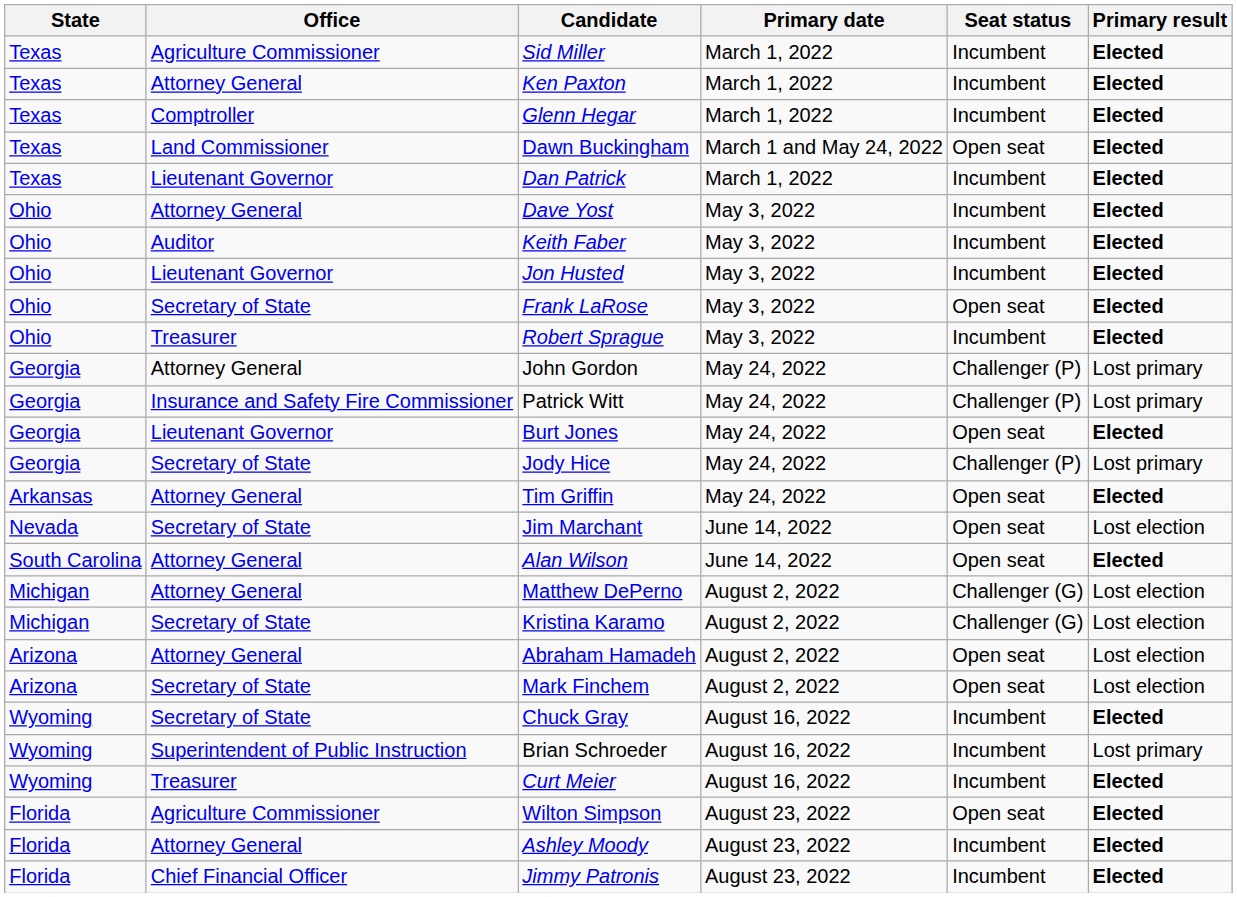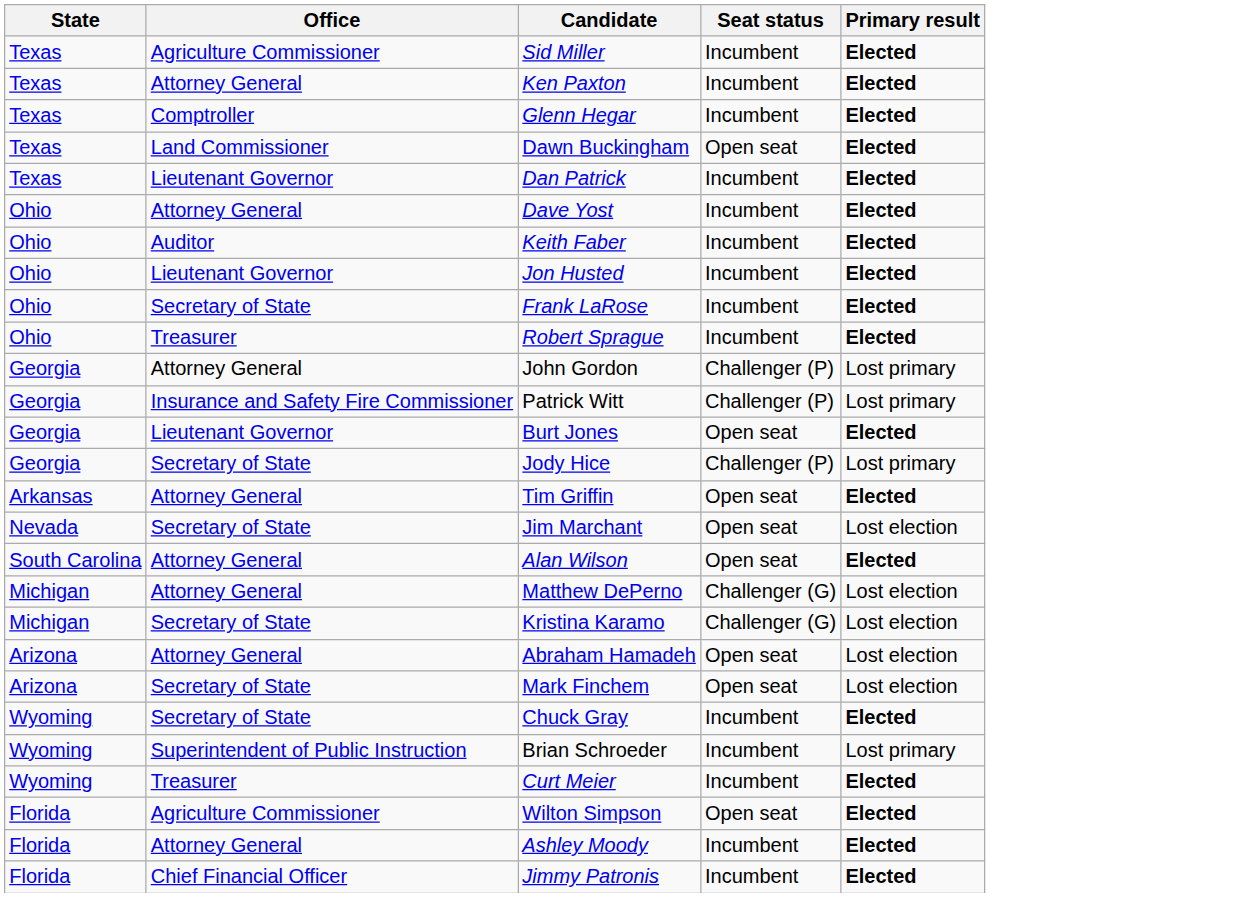- column: Primary date | March 1, 2022 | March 1, 2022 | March 1, 2022 | March 1 and May 24, 2022 | March 1, 2022 | May 3, 2022 | May 3, 2022 | May 3, 2022 | May 3, 2022 | May 3, 2022 | May 24, 2022 | May 24, 2022 | May 24, 2022 | May 24, 2022 | May 24, 2022 | June 14, 2022 | June 14, 2022 | August 2, 2022 | August 2, 2022 | August 2, 2022 | August 2, 2022 | August 16, 2022 | August 16, 2022 | August 16, 2022 | August 23, 2022 | August 23, 2022 | August 23, 2022
Frank LaRose | Seat status: Open seat -> Incumbent
